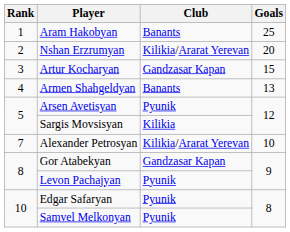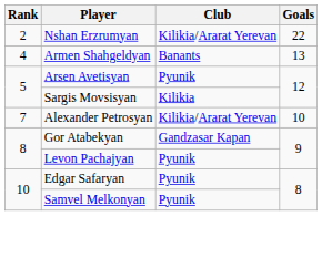- row: 1 | Aram Hakobyan | Banants | 25
Nshan Erzrumyan | Goals: 20 -> 22
- row: 3 | Artur Kocharyan | Gandzasar Kapan | 15
